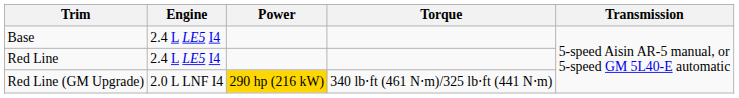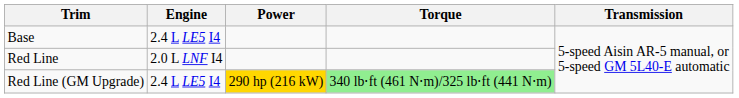Red Line | Engine: 2.4 L LE5 I4 -> 2.0 L LNF I4
Red Line (GM Upgrade) | Engine: 2.0 L LNF I4 -> 2.4 L LE5 I4
Red Line (GM Upgrade) | Torque: no background -> lightgreen background
